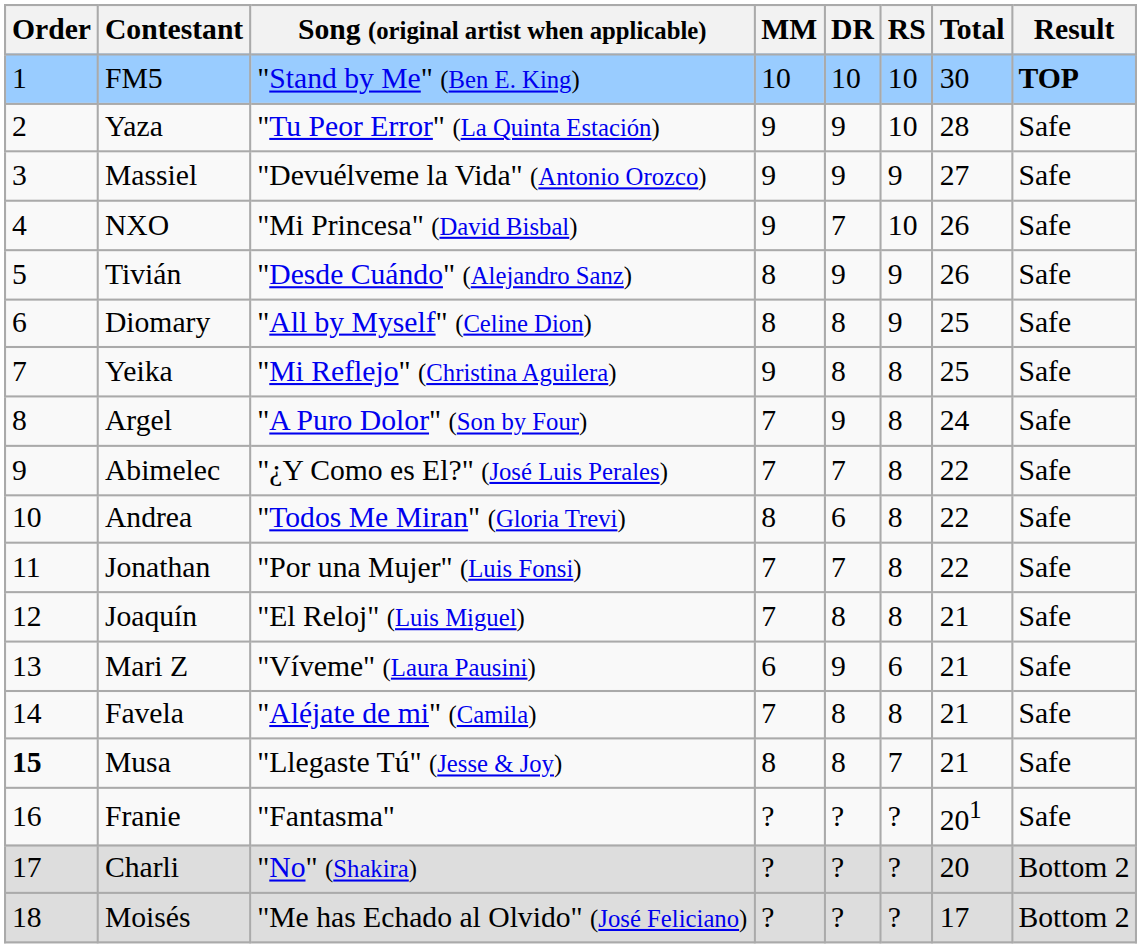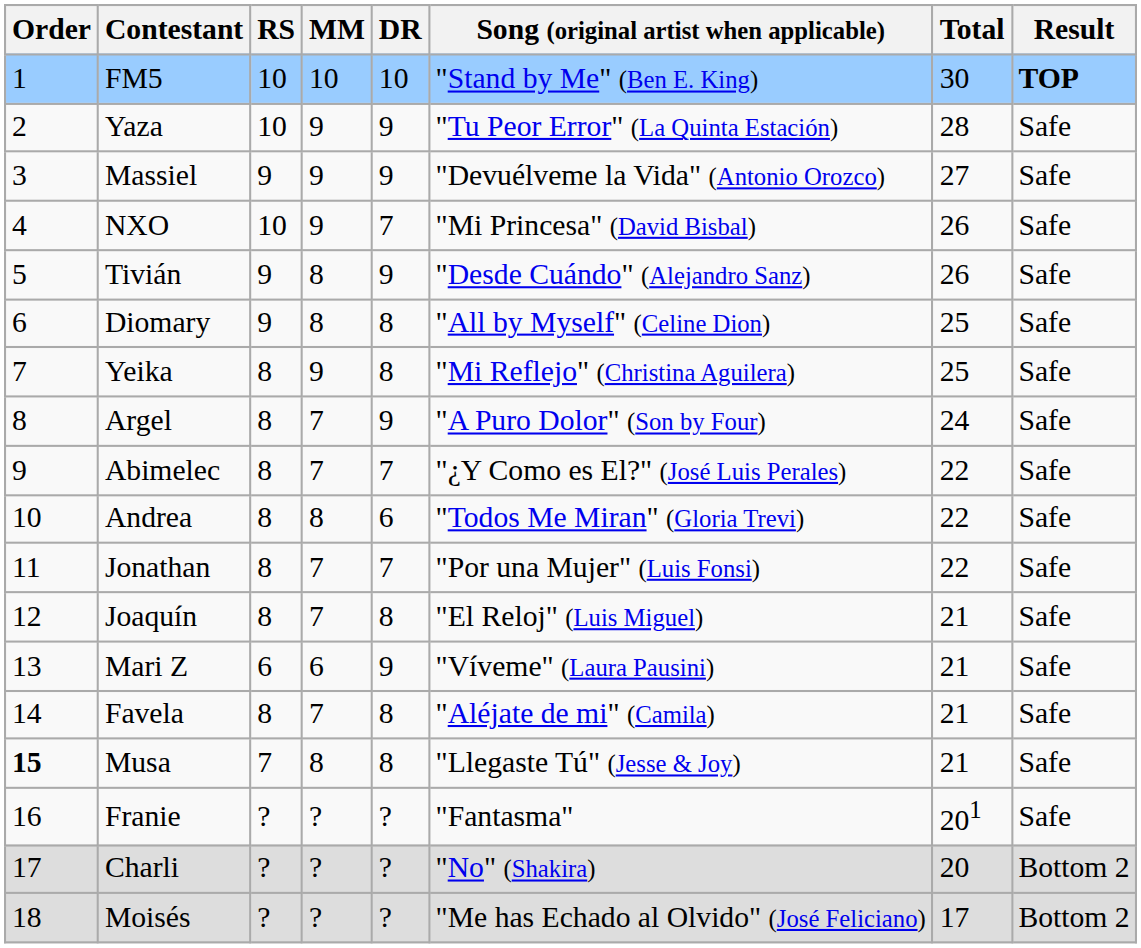columns swapped: Song (original artist when applicable) <-> RS
